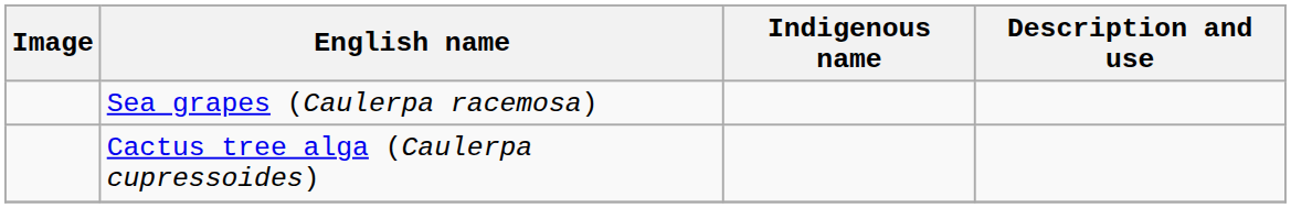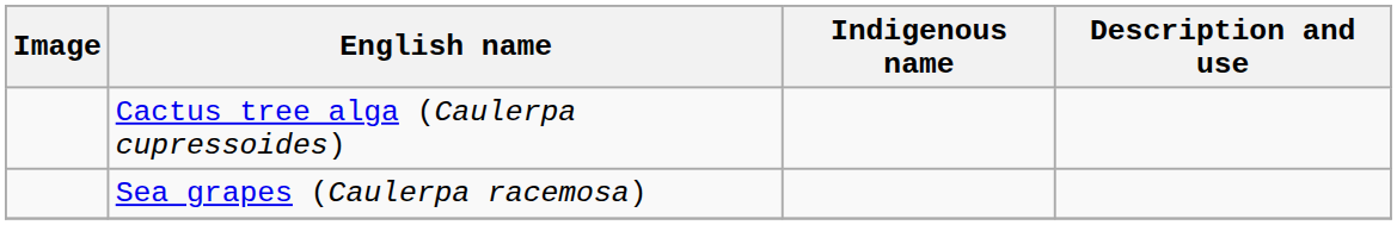rows swapped: Cactus tree alga (Caulerpa cupressoides) <-> Sea grapes (Caulerpa racemosa)
